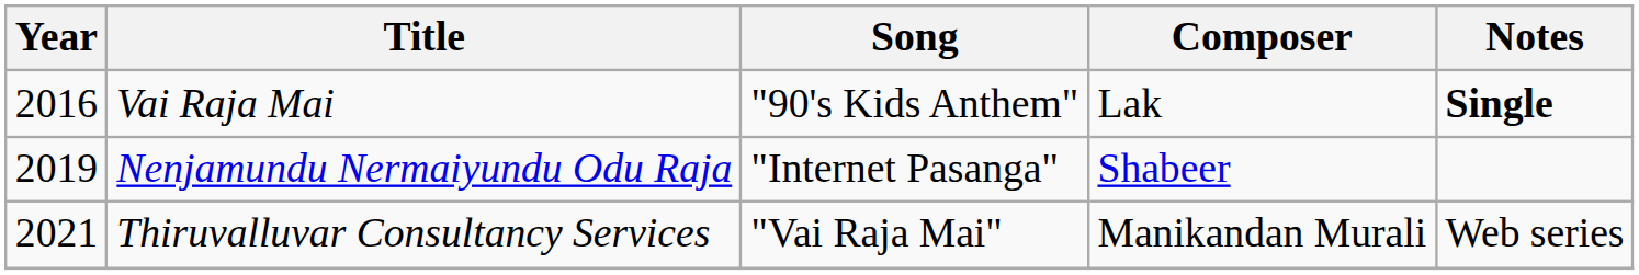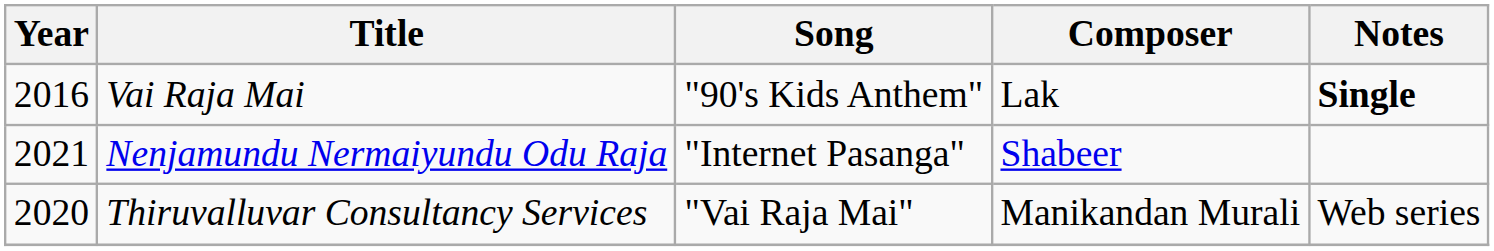Nenjamundu Nermaiyundu Odu Raja | Year: 2019 -> 2021
Thiruvalluvar Consultancy Services | Year: 2021 -> 2020
